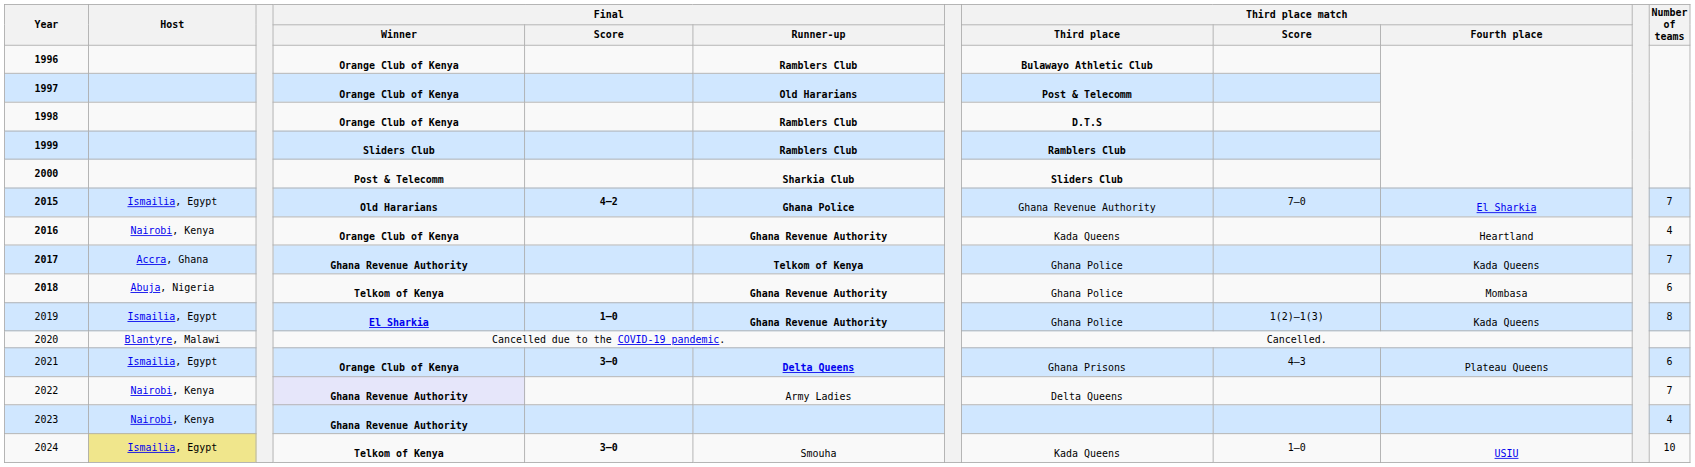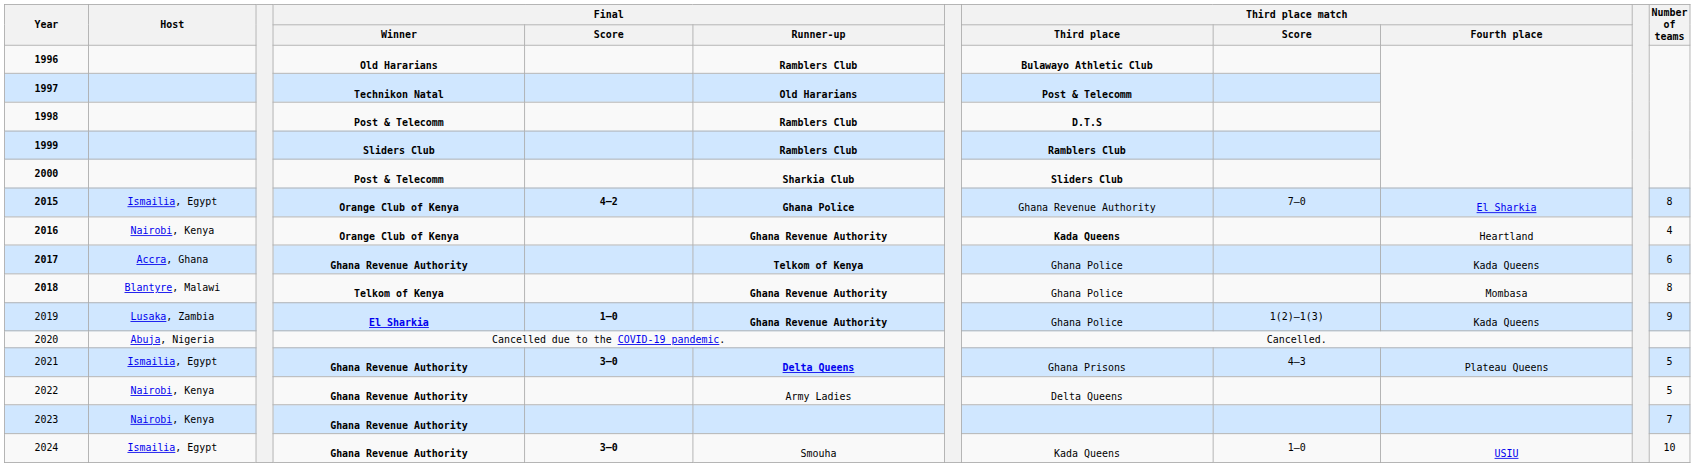1996 | Final / Winner: Orange Club of Kenya -> Old Hararians
1997 | Final / Winner: Orange Club of Kenya -> Technikon Natal
1998 | Final / Winner: Orange Club of Kenya -> Post & Telecomm
2015 | Final / Winner: Old Hararians -> Orange Club of Kenya
2015 | Number of teams: 7 -> 8
2016 | Third place match / Third place: normal -> bold
2017 | Number of teams: 7 -> 6
2018 | Host: Abuja, Nigeria -> Blantyre, Malawi
2018 | Number of teams: 6 -> 8
2019 | Host: Ismailia, Egypt -> Lusaka, Zambia
2019 | Number of teams: 8 -> 9
2020 | Host: Blantyre, Malawi -> Abuja, Nigeria
2021 | Final / Winner: Orange Club of Kenya -> Ghana Revenue Authority
2021 | Number of teams: 6 -> 5
2022 | Final / Winner: lavender background -> no background
2022 | Number of teams: 7 -> 5
2023 | Number of teams: 4 -> 7
2024 | Host: khaki background -> no background
2024 | Final / Winner: Telkom of Kenya -> Ghana Revenue Authority
